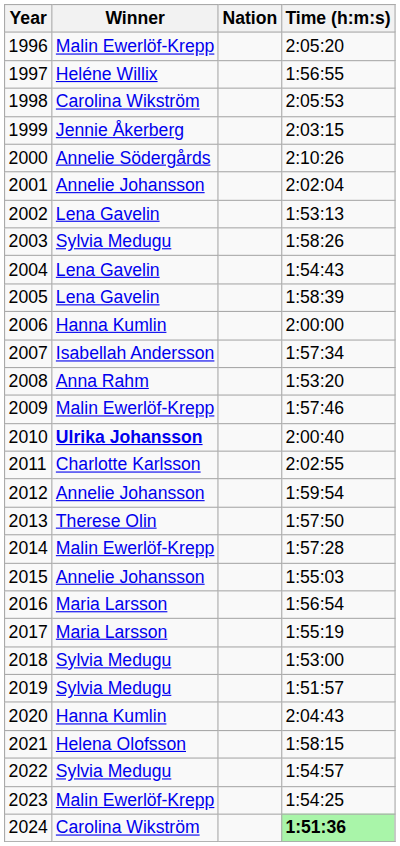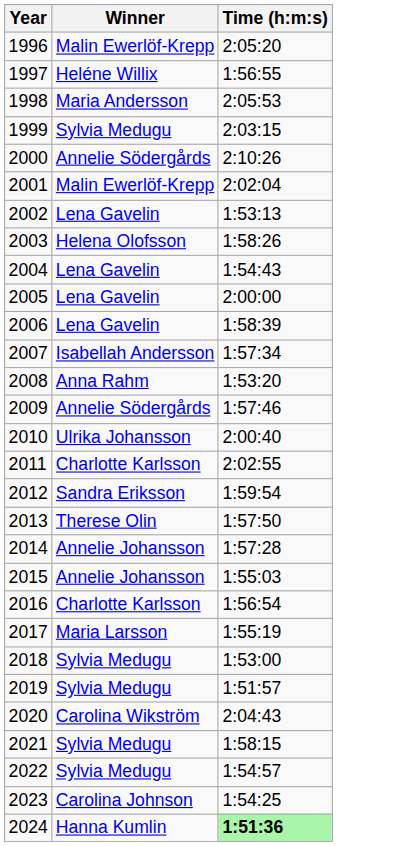- column: Nation
1998 | Winner: Carolina Wikström -> Maria Andersson
1999 | Winner: Jennie Åkerberg -> Sylvia Medugu
2001 | Winner: Annelie Johansson -> Malin Ewerlöf-Krepp
2003 | Winner: Sylvia Medugu -> Helena Olofsson
2005 | Time (h:m:s): 1:58:39 -> 2:00:00
2006 | Winner: Hanna Kumlin -> Lena Gavelin
2006 | Time (h:m:s): 2:00:00 -> 1:58:39
2009 | Winner: Malin Ewerlöf-Krepp -> Annelie Södergårds
2010 | Winner: bold -> normal
2012 | Winner: Annelie Johansson -> Sandra Eriksson
2014 | Winner: Malin Ewerlöf-Krepp -> Annelie Johansson
2016 | Winner: Maria Larsson -> Charlotte Karlsson
2020 | Winner: Hanna Kumlin -> Carolina Wikström
2021 | Winner: Helena Olofsson -> Sylvia Medugu
2023 | Winner: Malin Ewerlöf-Krepp -> Carolina Johnson
2024 | Winner: Carolina Wikström -> Hanna Kumlin
